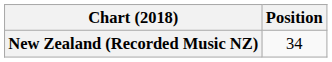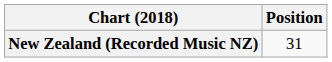New Zealand (Recorded Music NZ) | Position: 34 -> 31
